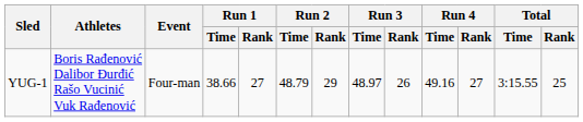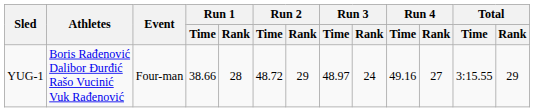YUG-1 | Run 1 / Rank: 27 -> 28
YUG-1 | Run 2 / Time: 48.79 -> 48.72
YUG-1 | Run 3 / Rank: 26 -> 24
YUG-1 | Total / Rank: 25 -> 29
